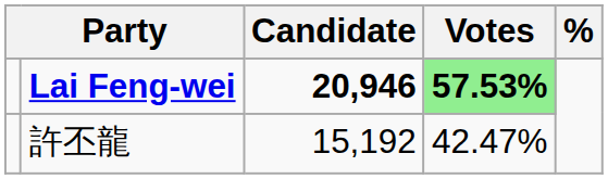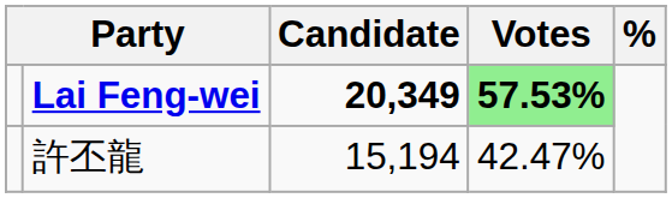Lai Feng-wei | Candidate: 20,946 -> 20,349
許丕龍 | Candidate: 15,192 -> 15,194
